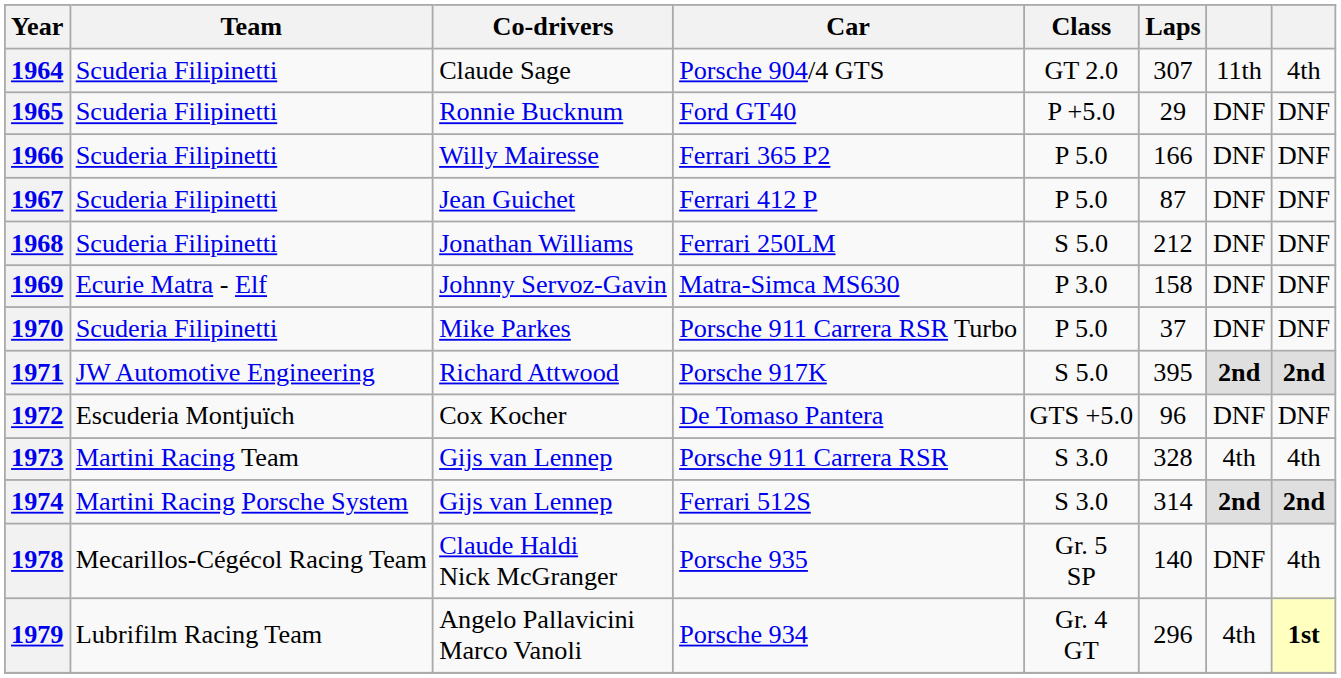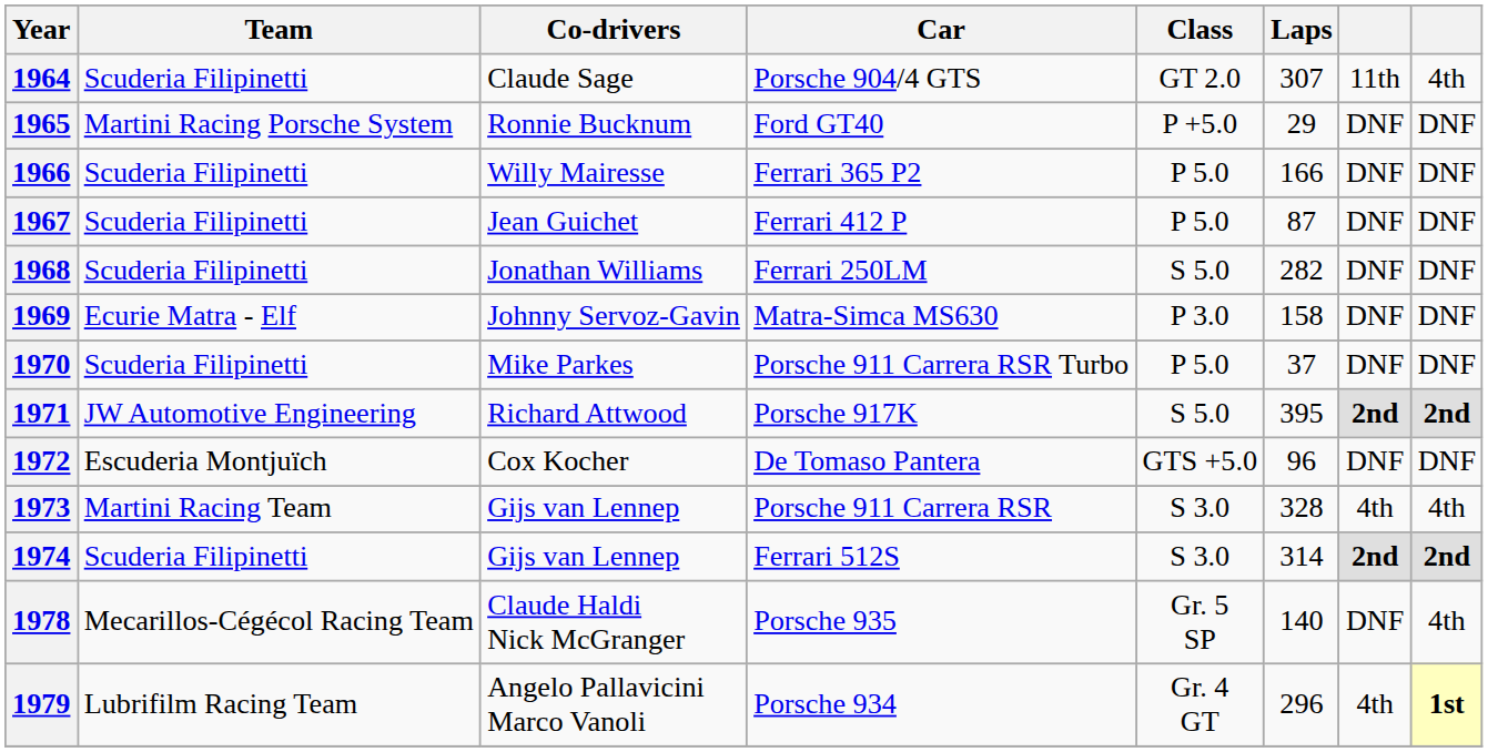1965 | Team: Scuderia Filipinetti -> Martini Racing Porsche System
1968 | Laps: 212 -> 282
1974 | Team: Martini Racing Porsche System -> Scuderia Filipinetti
